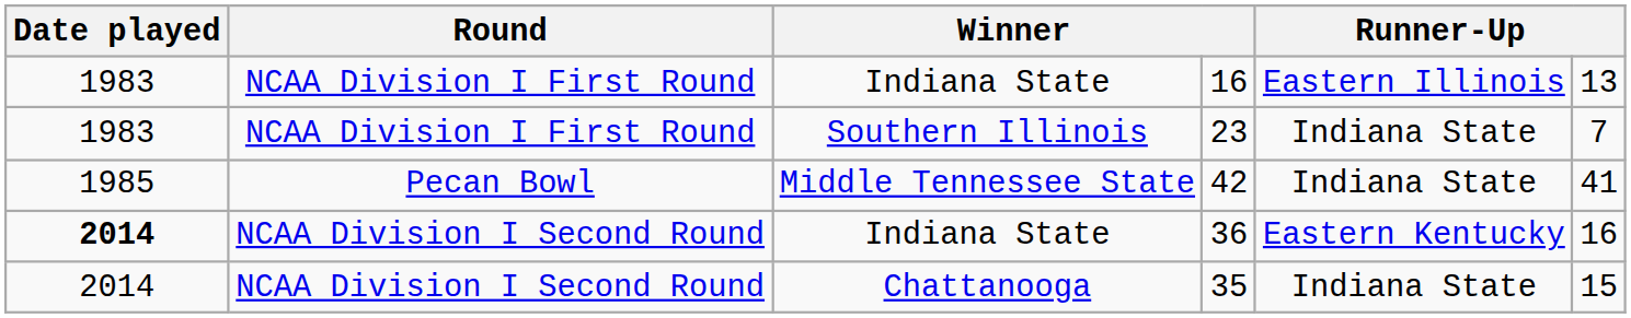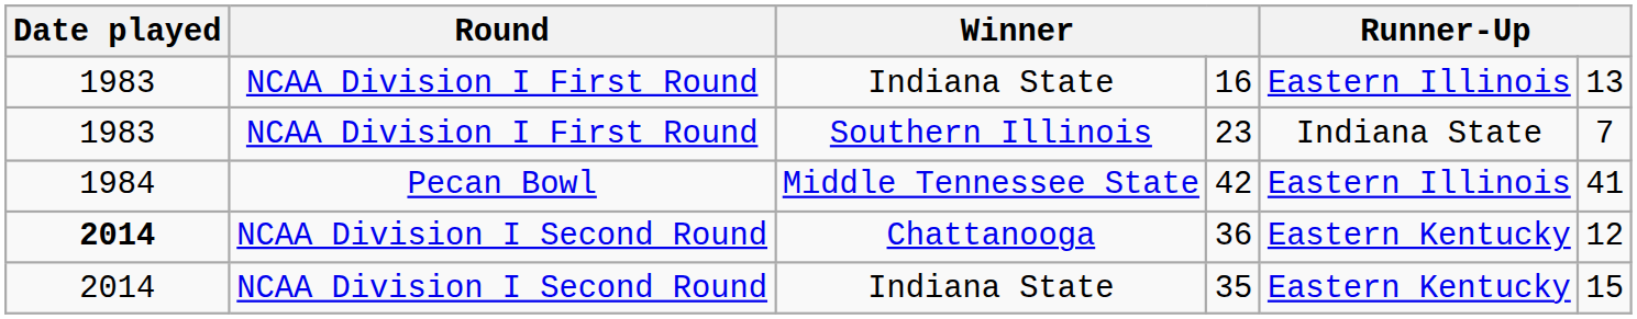42 | Date played: 1985 -> 1984
42 | column 5: Indiana State -> Eastern Illinois
36 | column 3: Indiana State -> Chattanooga
36 | column 6: 16 -> 12
35 | column 3: Chattanooga -> Indiana State
35 | column 5: Indiana State -> Eastern Kentucky
